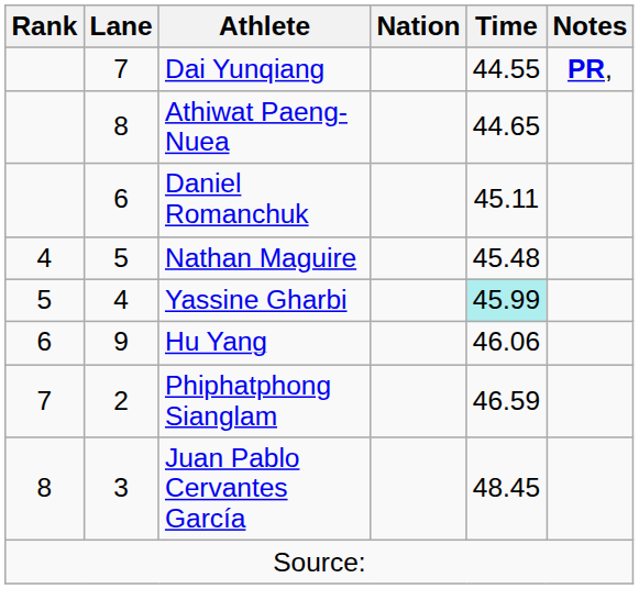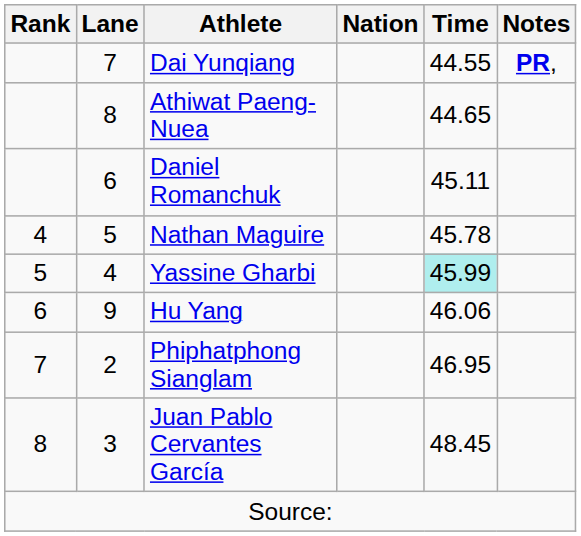Nathan Maguire | Time: 45.48 -> 45.78
Phiphatphong Sianglam | Time: 46.59 -> 46.95
